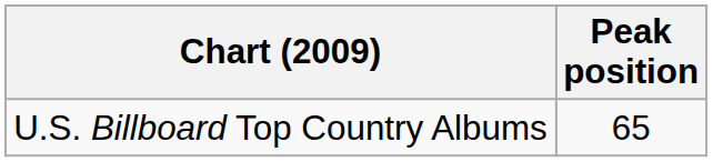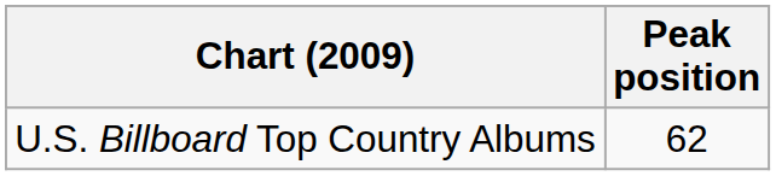U.S. Billboard Top Country Albums | Peak position: 65 -> 62
